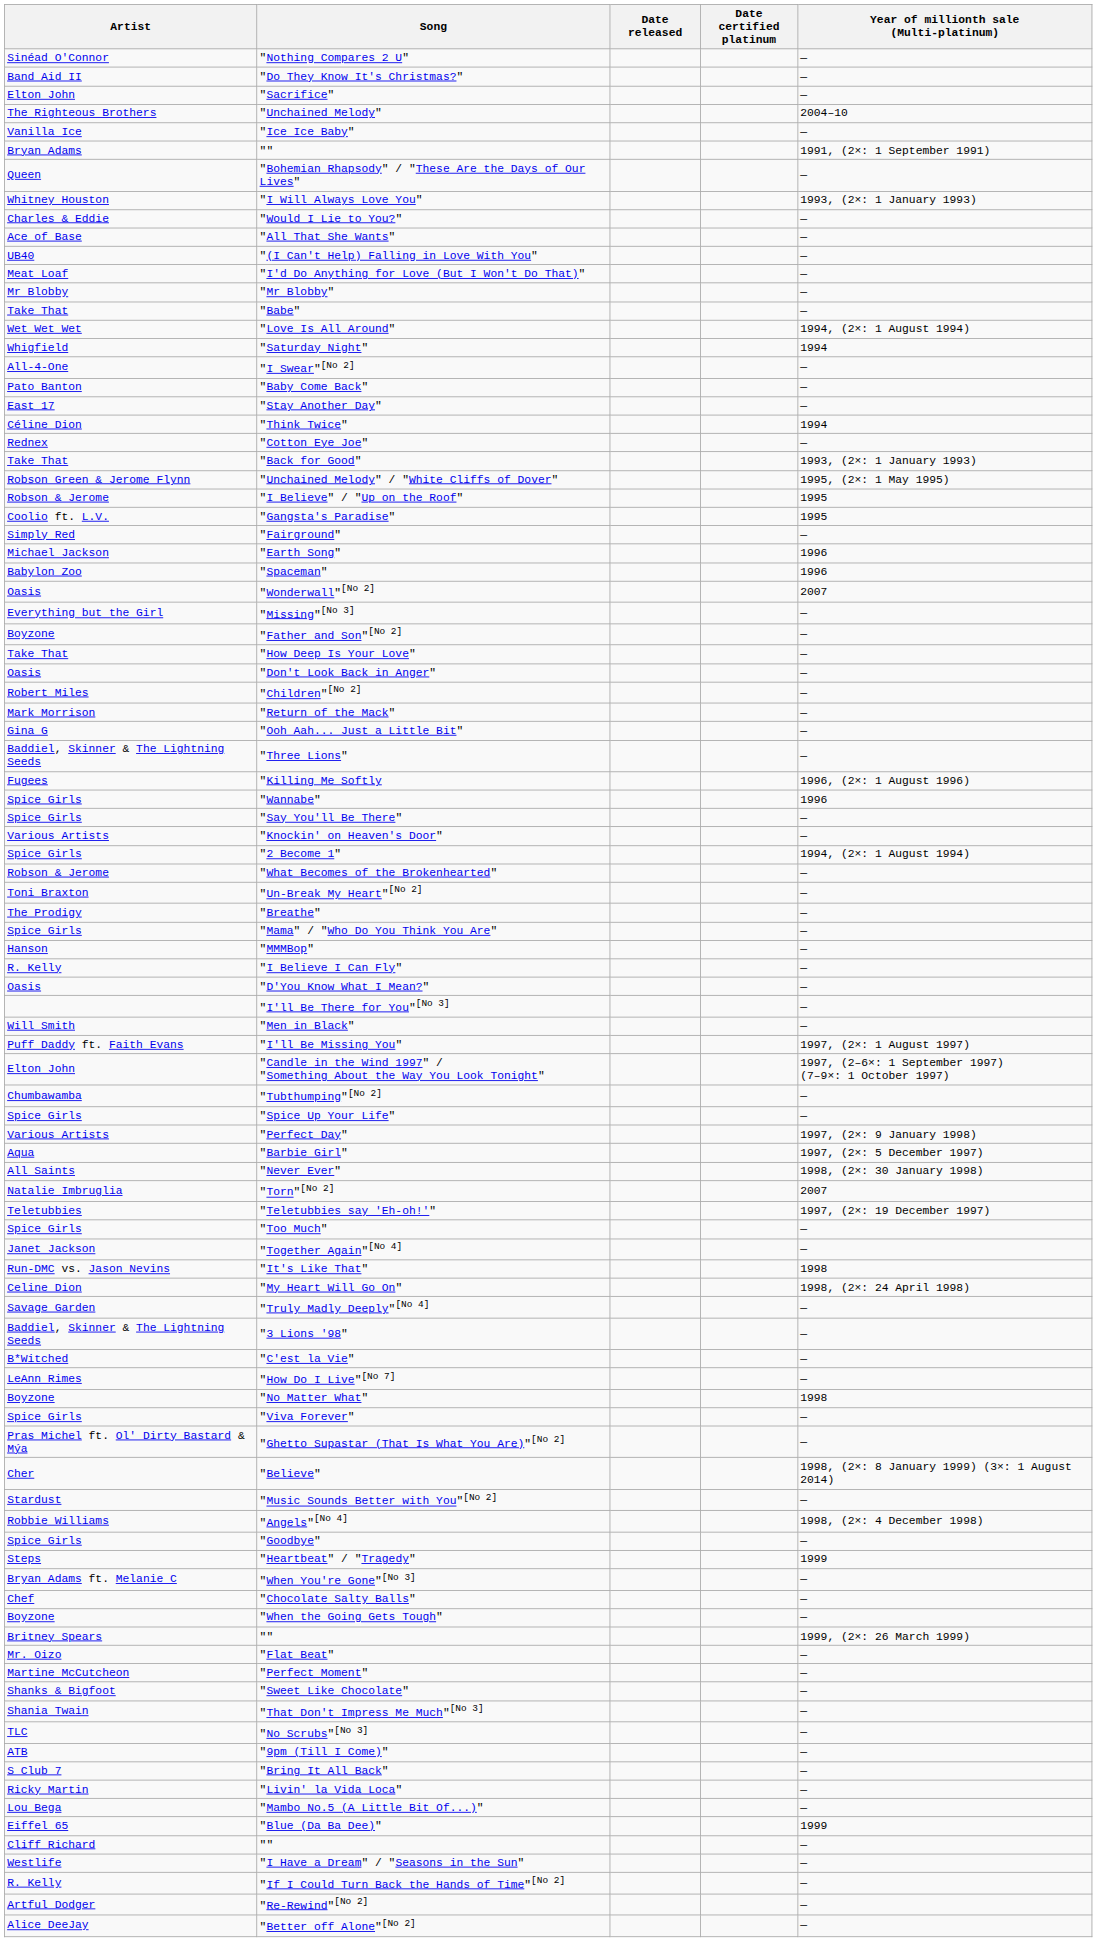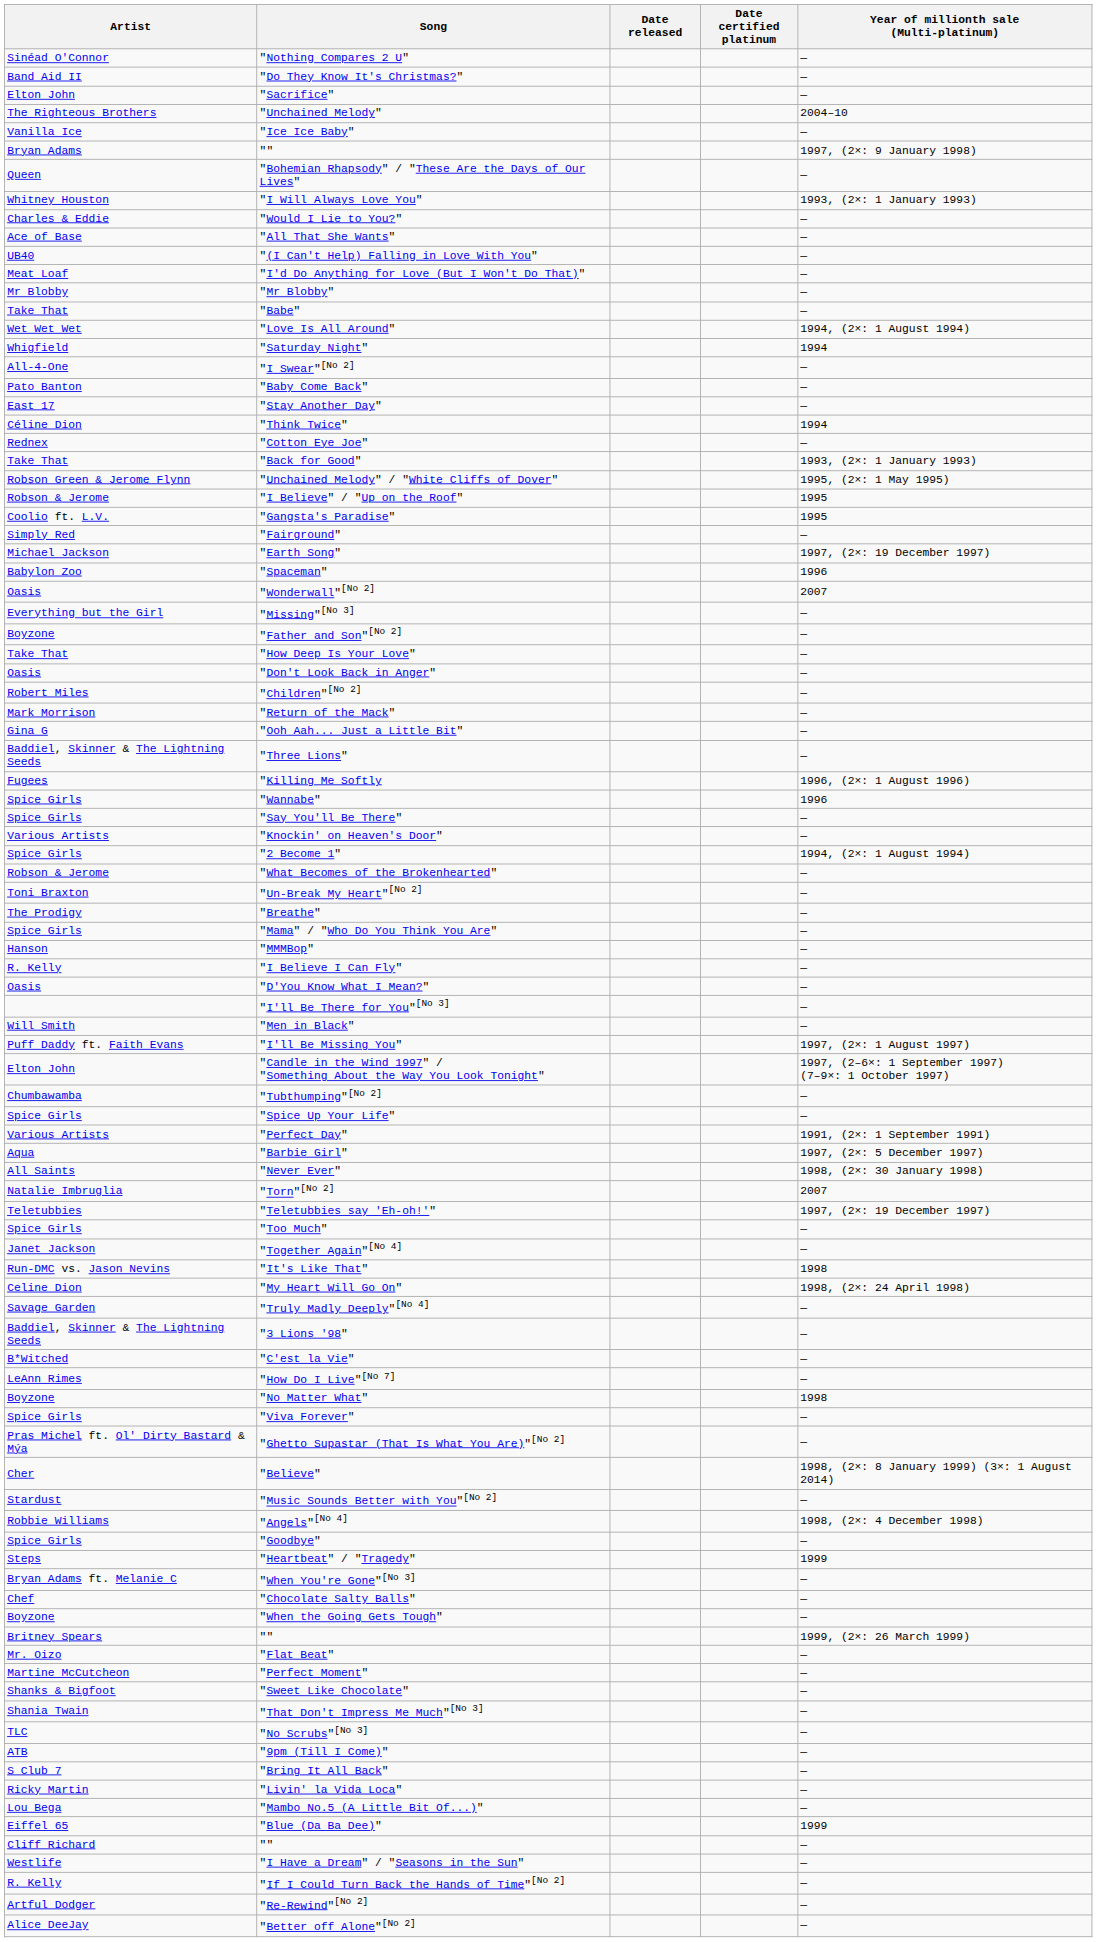Bryan Adams / "" | Year of millionth sale (Multi-platinum): 1991, (2×: 1 September 1991) -> 1997, (2×: 9 January 1998)
"Earth Song" | Year of millionth sale (Multi-platinum): 1996 -> 1997, (2×: 19 December 1997)
"Perfect Day" | Year of millionth sale (Multi-platinum): 1997, (2×: 9 January 1998) -> 1991, (2×: 1 September 1991)
